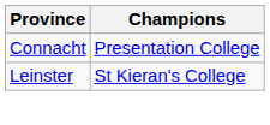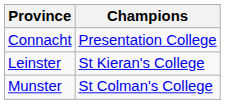+ row: Munster | St Colman's College
